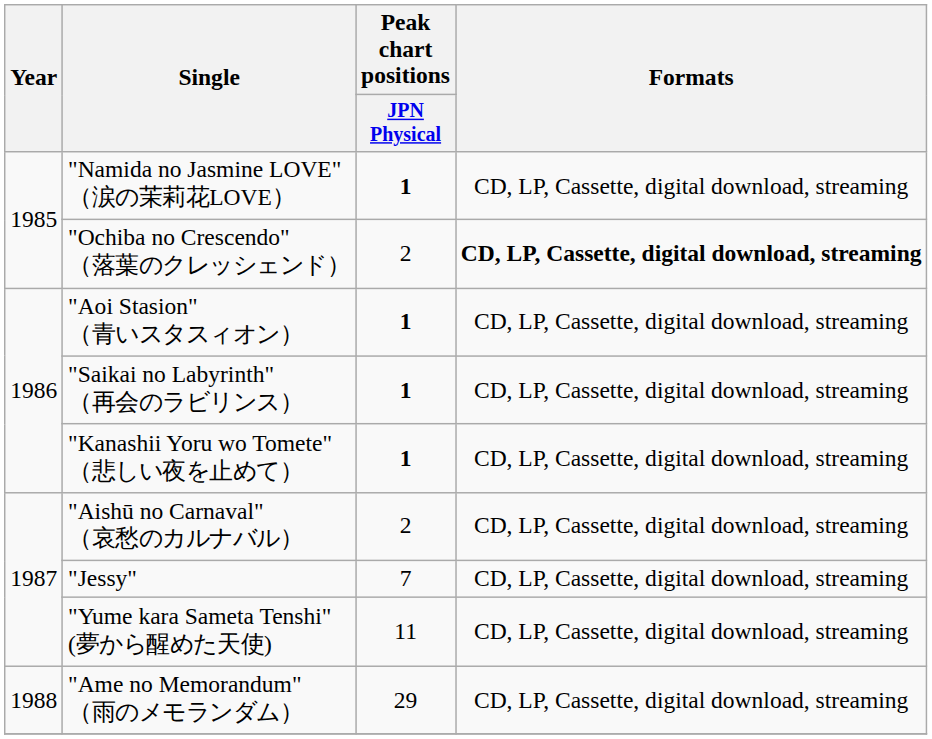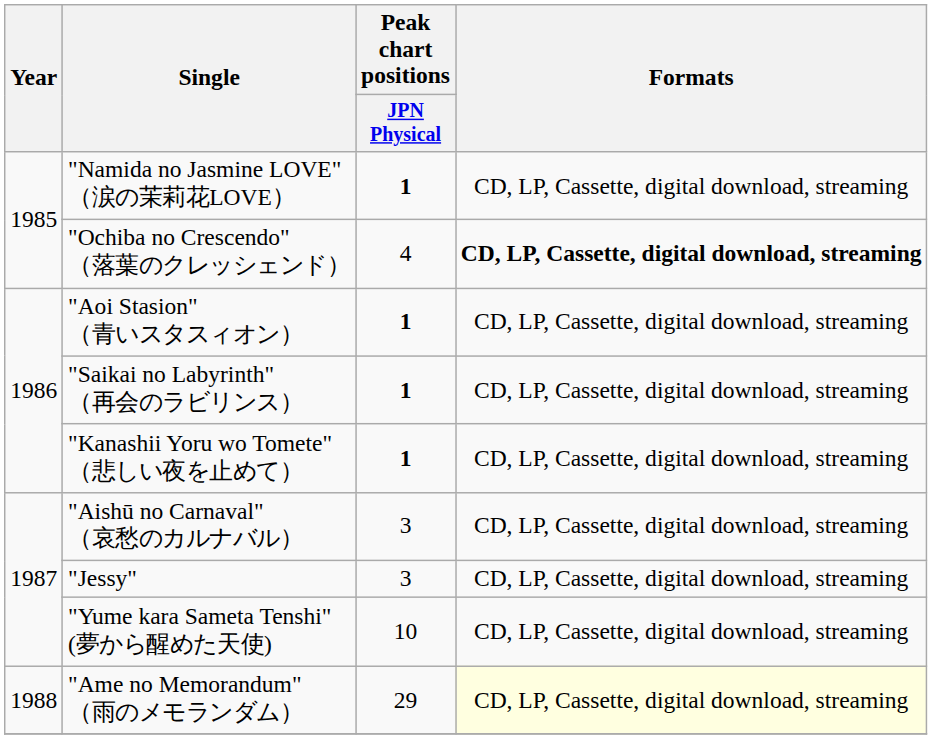"Ochiba no Crescendo" （落葉のクレッシェンド） | Peak chart positions / JPN Physical: 2 -> 4
"Aishū no Carnaval" （哀愁のカルナバル） | Peak chart positions / JPN Physical: 2 -> 3
"Jessy" | Peak chart positions / JPN Physical: 7 -> 3
"Yume kara Sameta Tenshi" (夢から醒めた天使) | Peak chart positions / JPN Physical: 11 -> 10
"Ame no Memorandum" （雨のメモランダム） | Formats: no background -> lightyellow background
